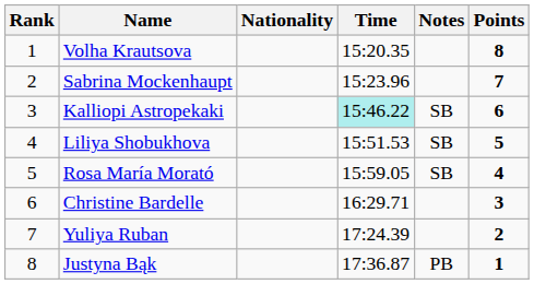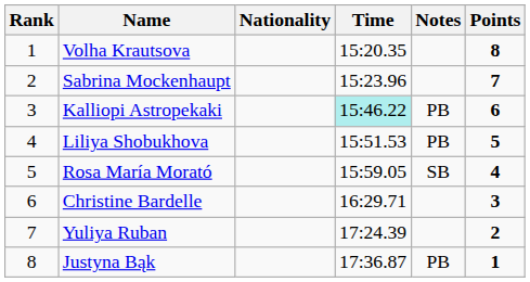Kalliopi Astropekaki | Notes: SB -> PB
Liliya Shobukhova | Notes: SB -> PB
